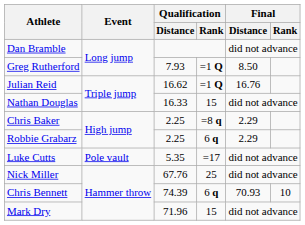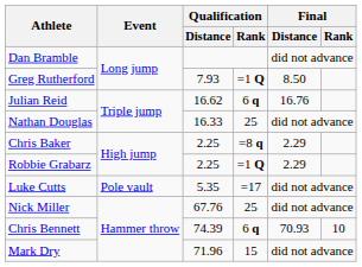Julian Reid | Qualification / Rank: =1 Q -> 6 q
Nathan Douglas | Qualification / Rank: 15 -> 25
Robbie Grabarz | Qualification / Rank: 6 q -> =1 Q
